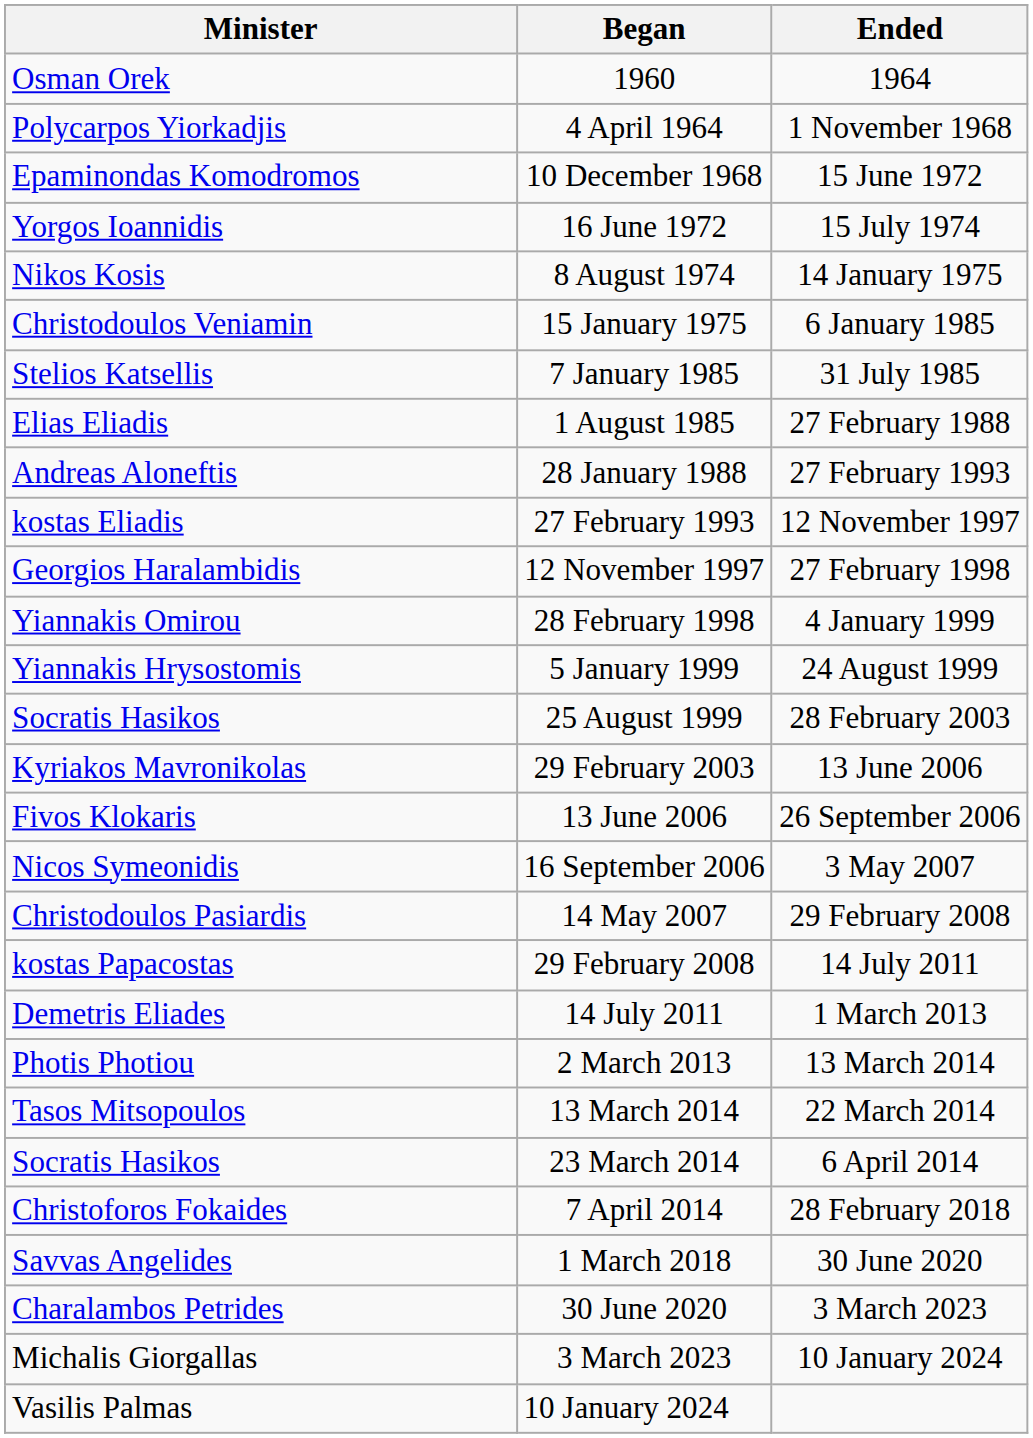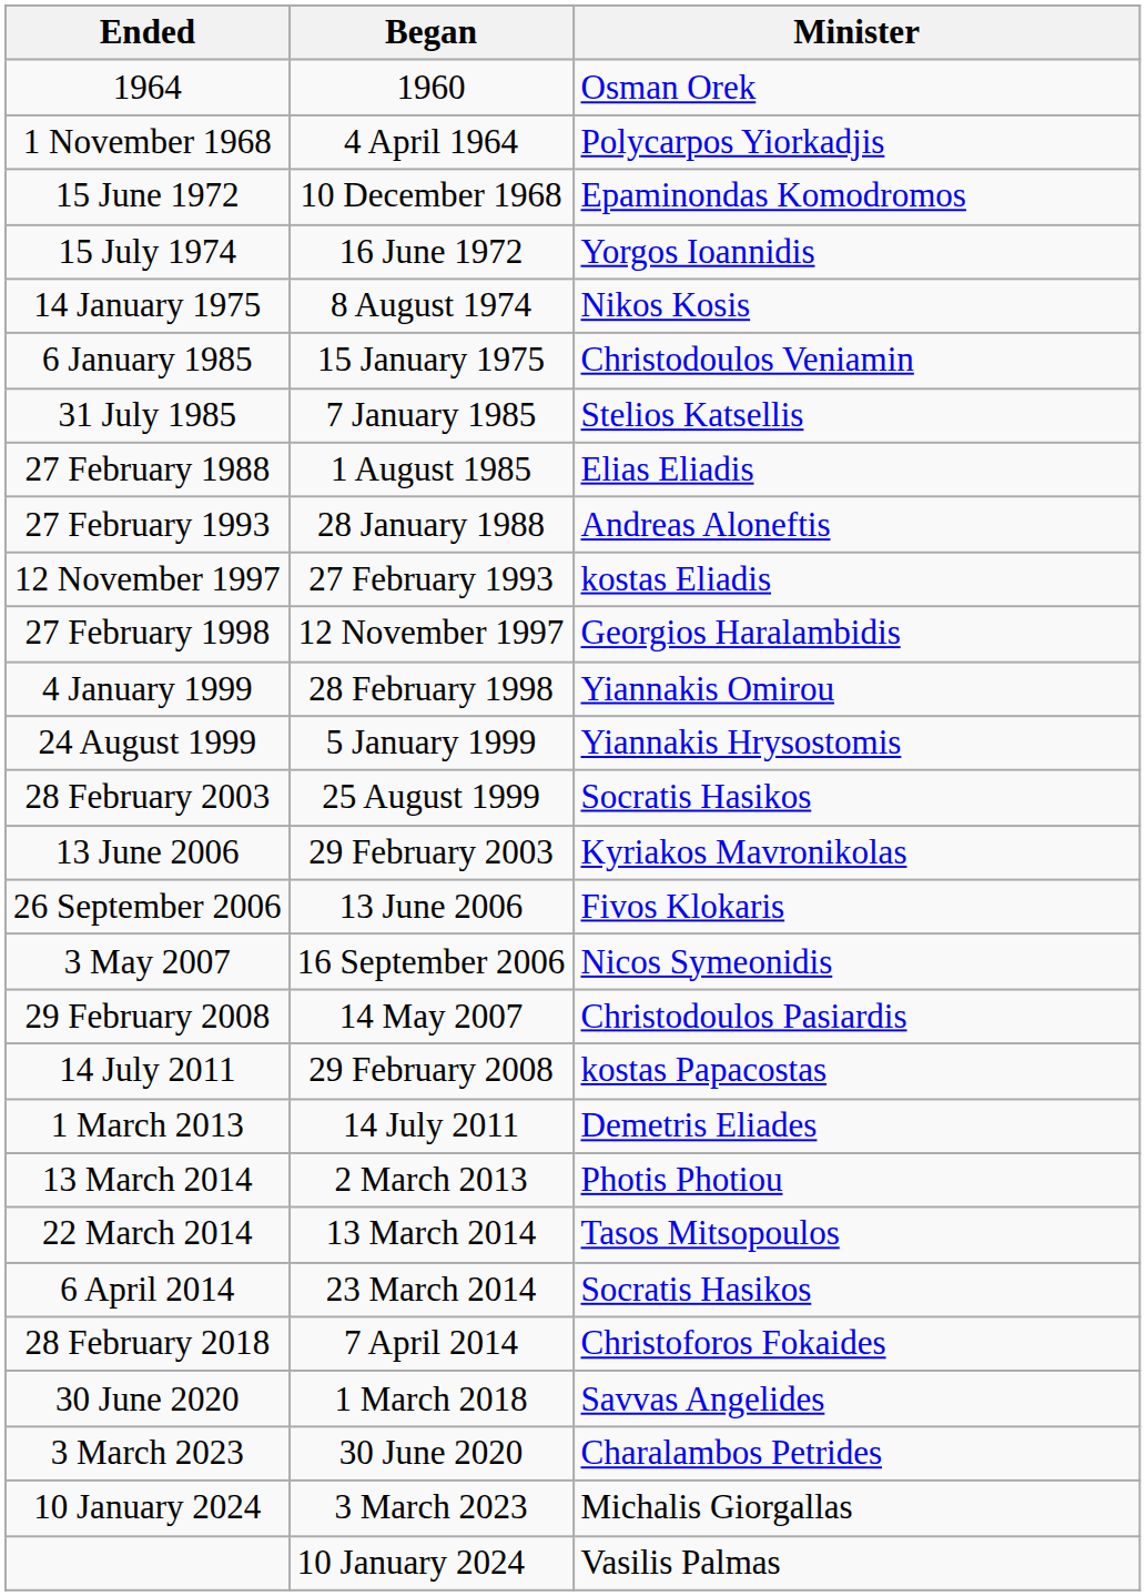columns swapped: Minister <-> Ended
